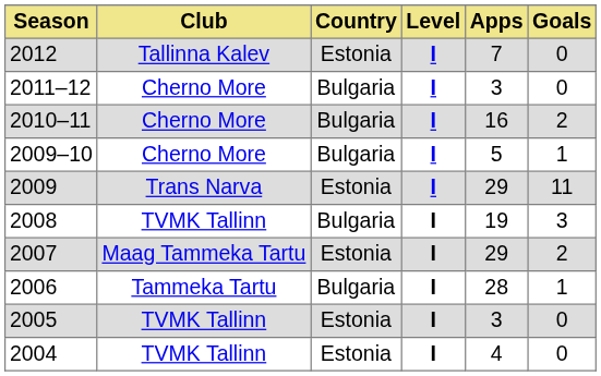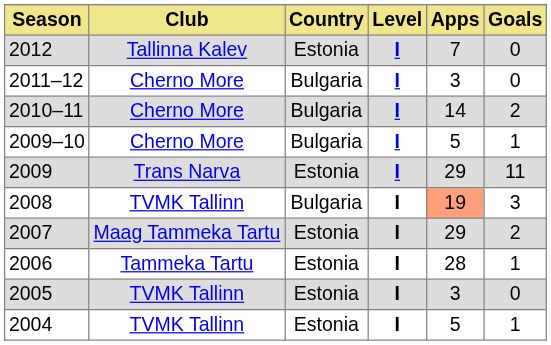2010–11 | Apps: 16 -> 14
2008 | Apps: no background -> lightsalmon background
2006 | Country: Bulgaria -> Estonia
2004 | Apps: 4 -> 5
2004 | Goals: 0 -> 1
